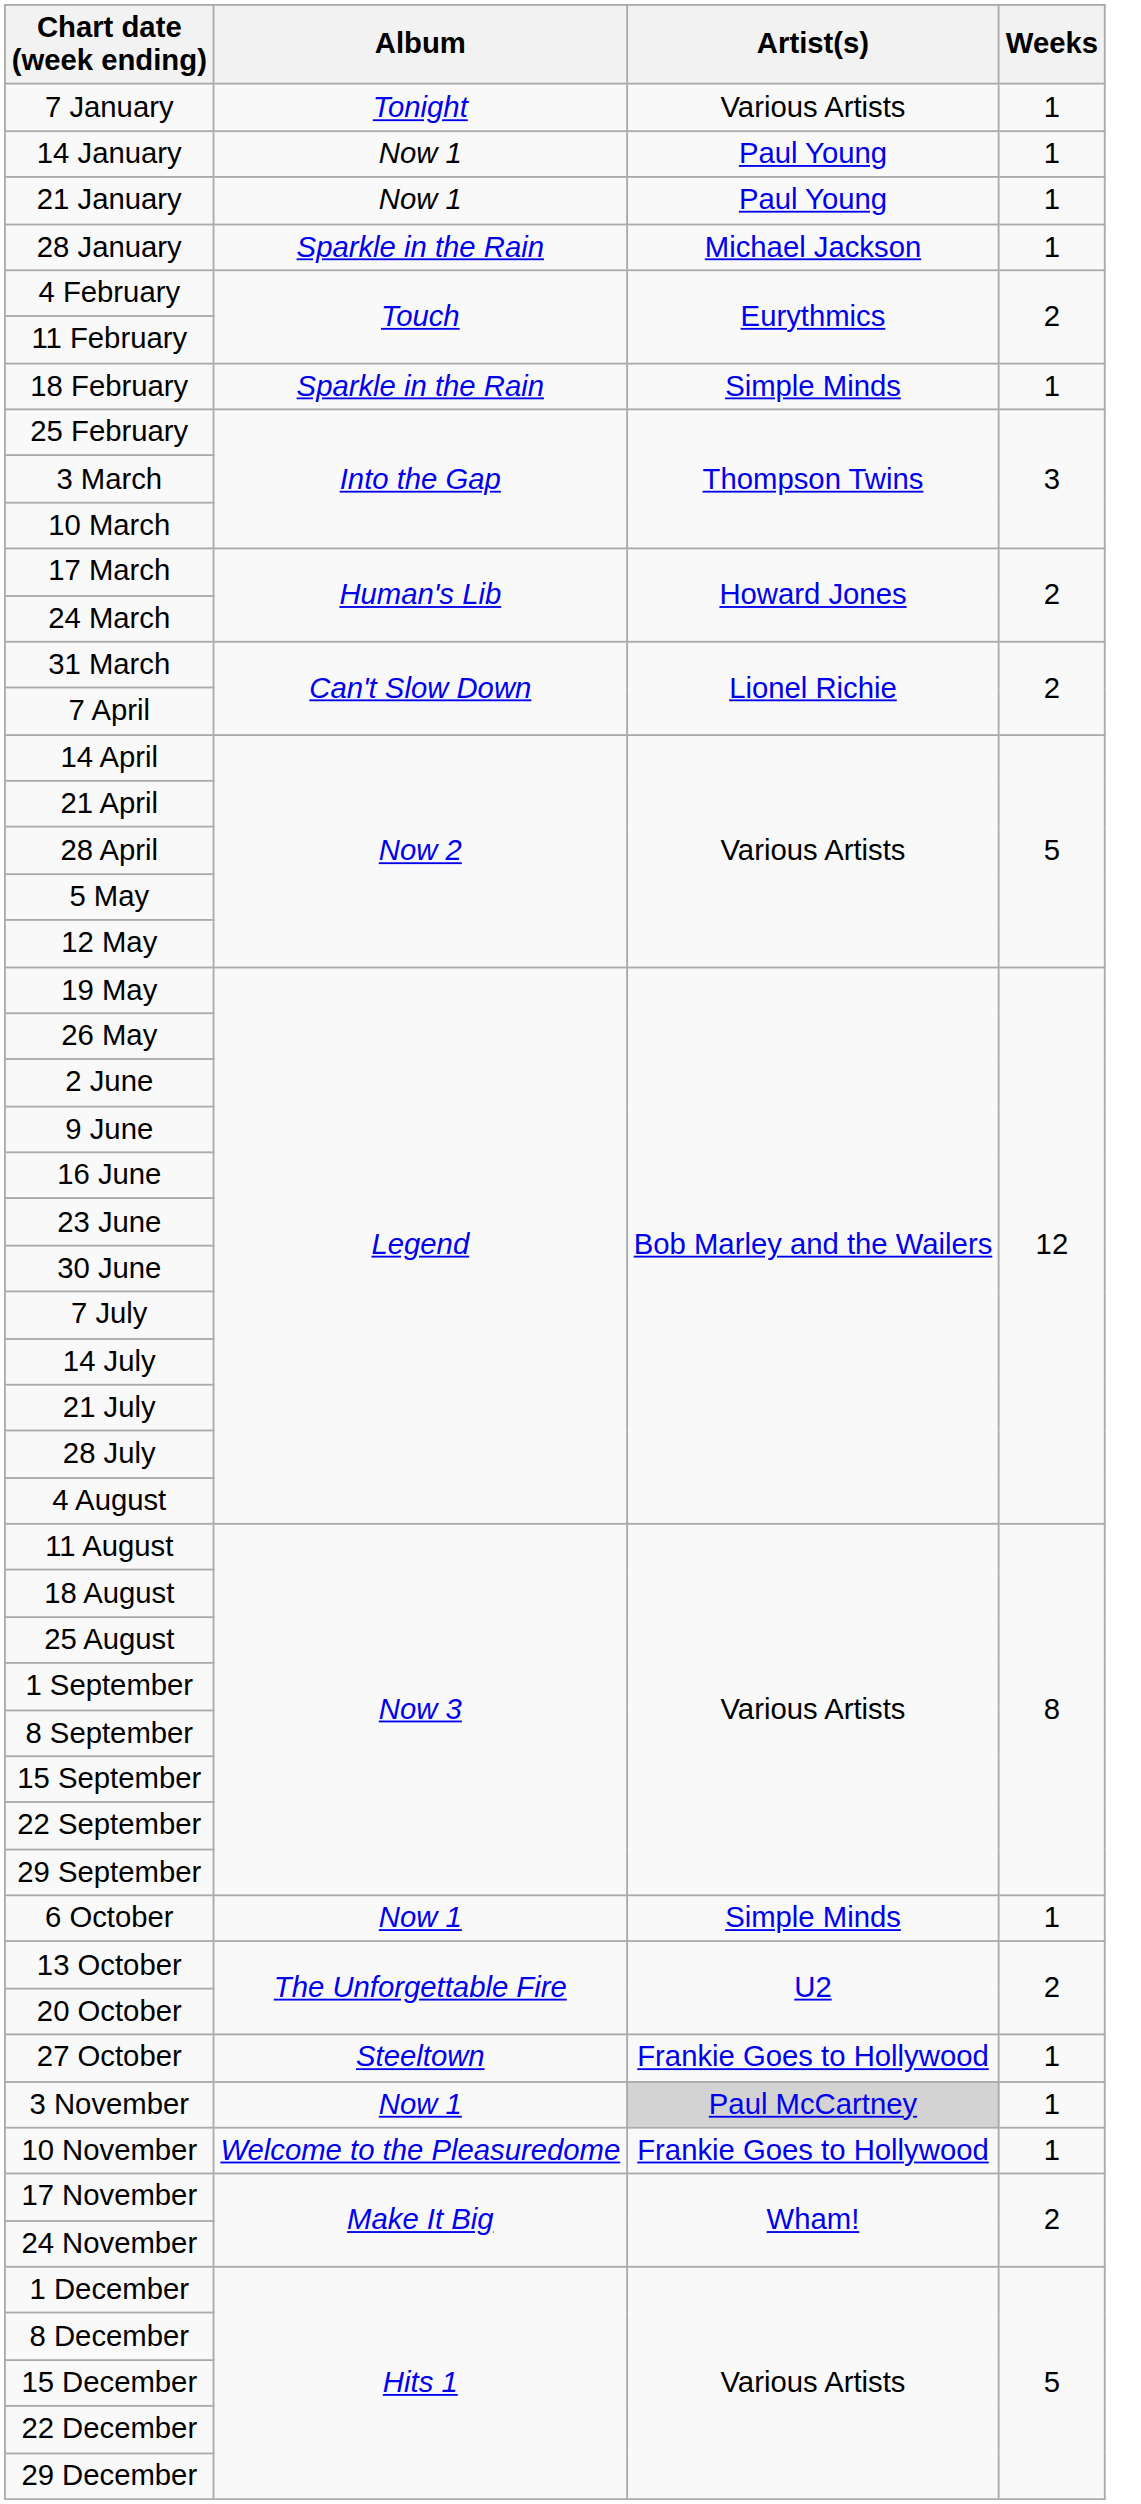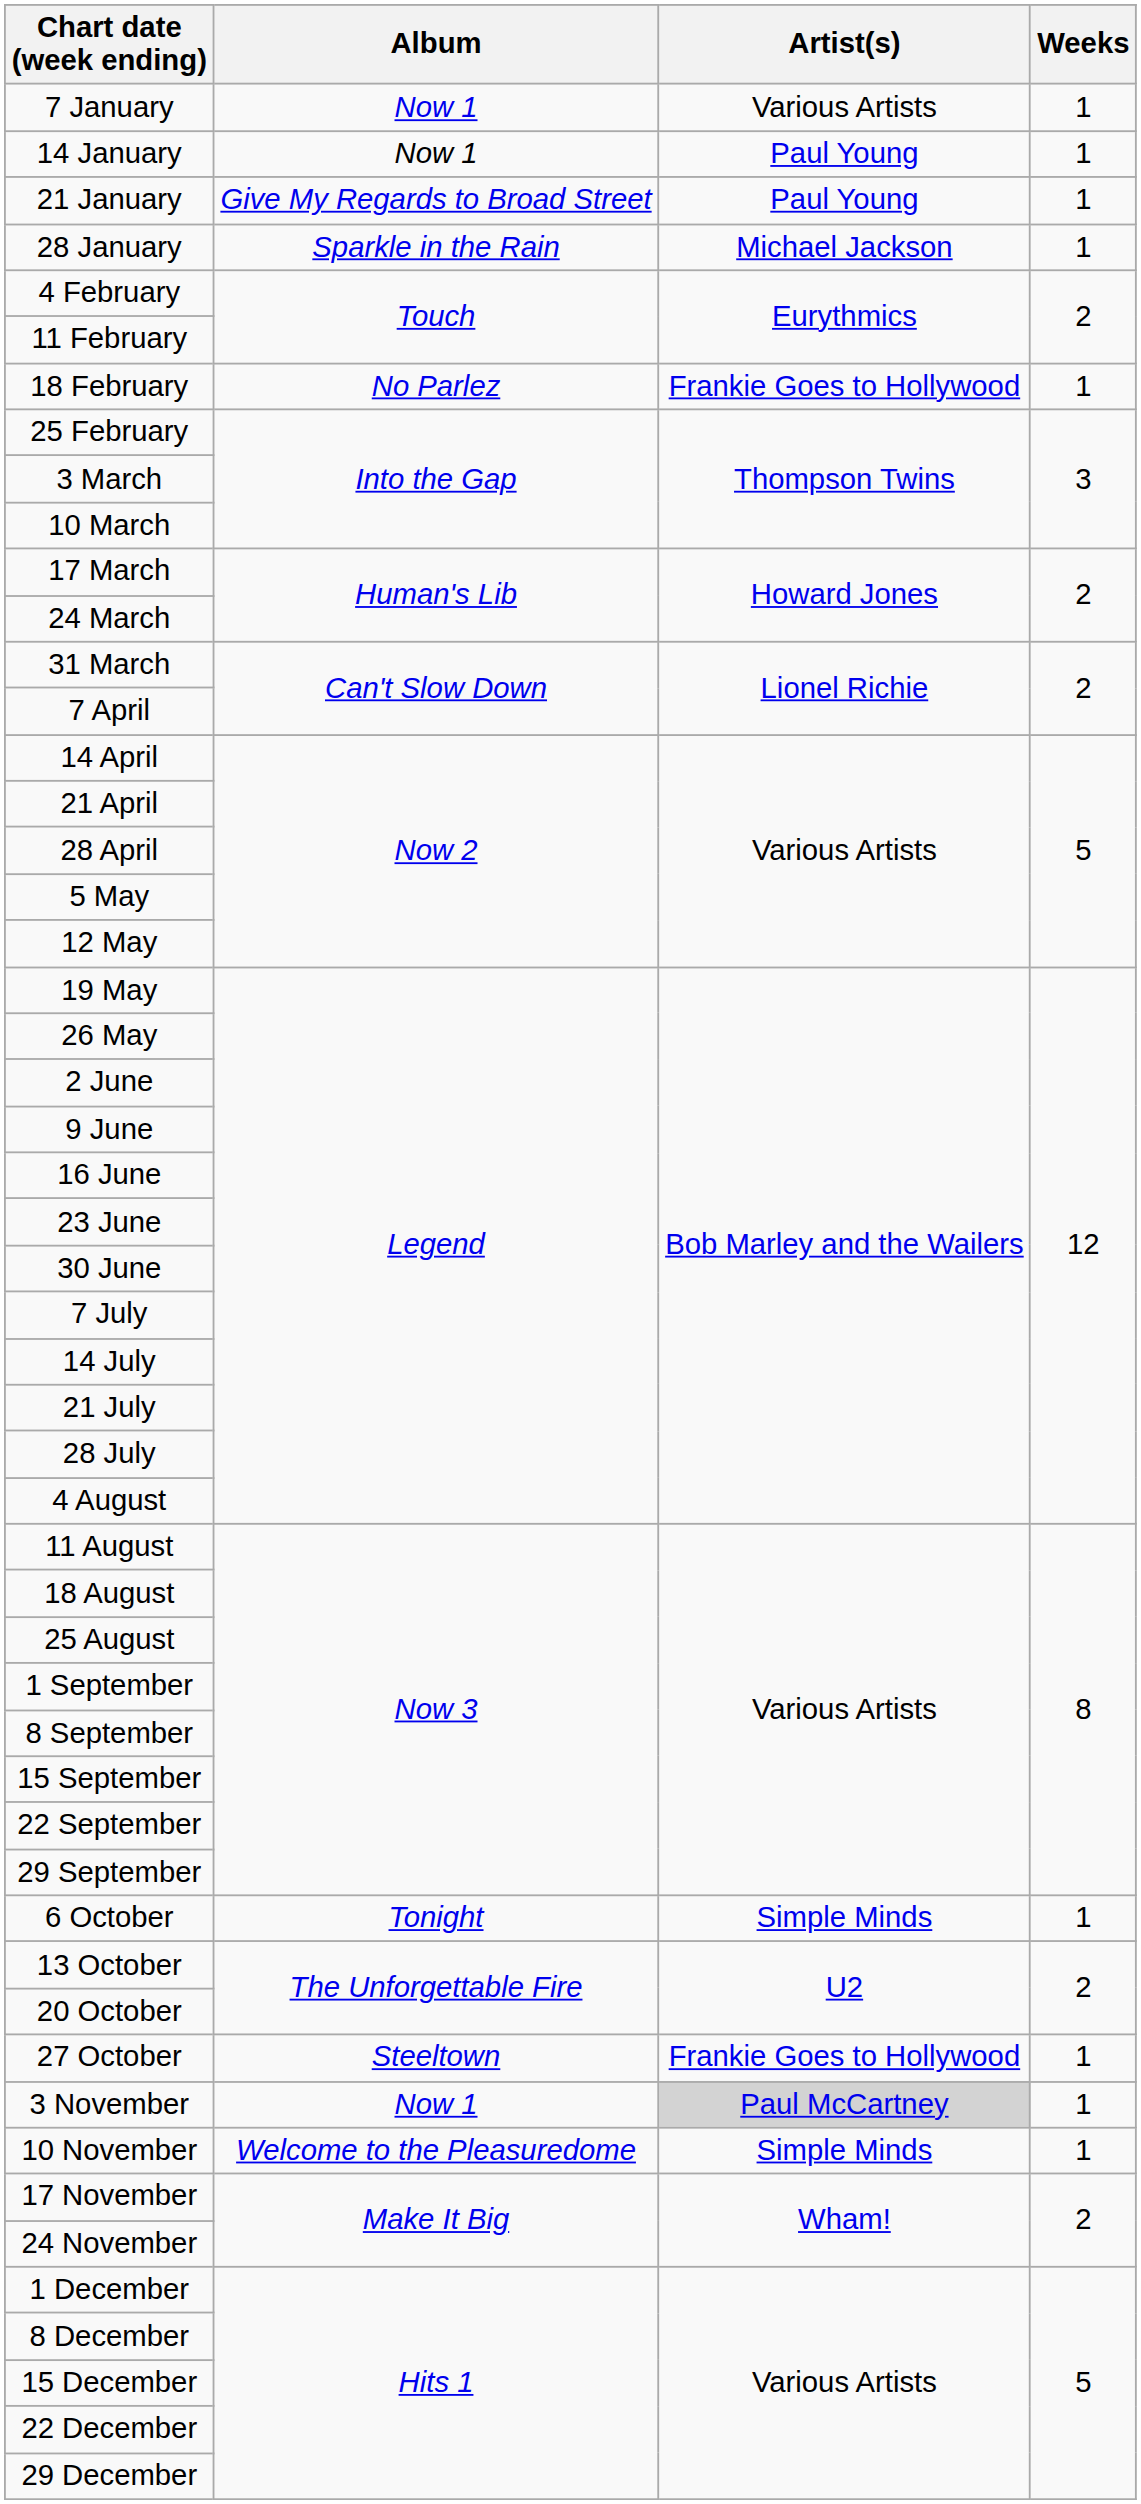7 January | Album: Tonight -> Now 1
21 January | Album: Now 1 -> Give My Regards to Broad Street
18 February | Album: Sparkle in the Rain -> No Parlez
18 February | Artist(s): Simple Minds -> Frankie Goes to Hollywood
6 October | Album: Now 1 -> Tonight
10 November | Artist(s): Frankie Goes to Hollywood -> Simple Minds
